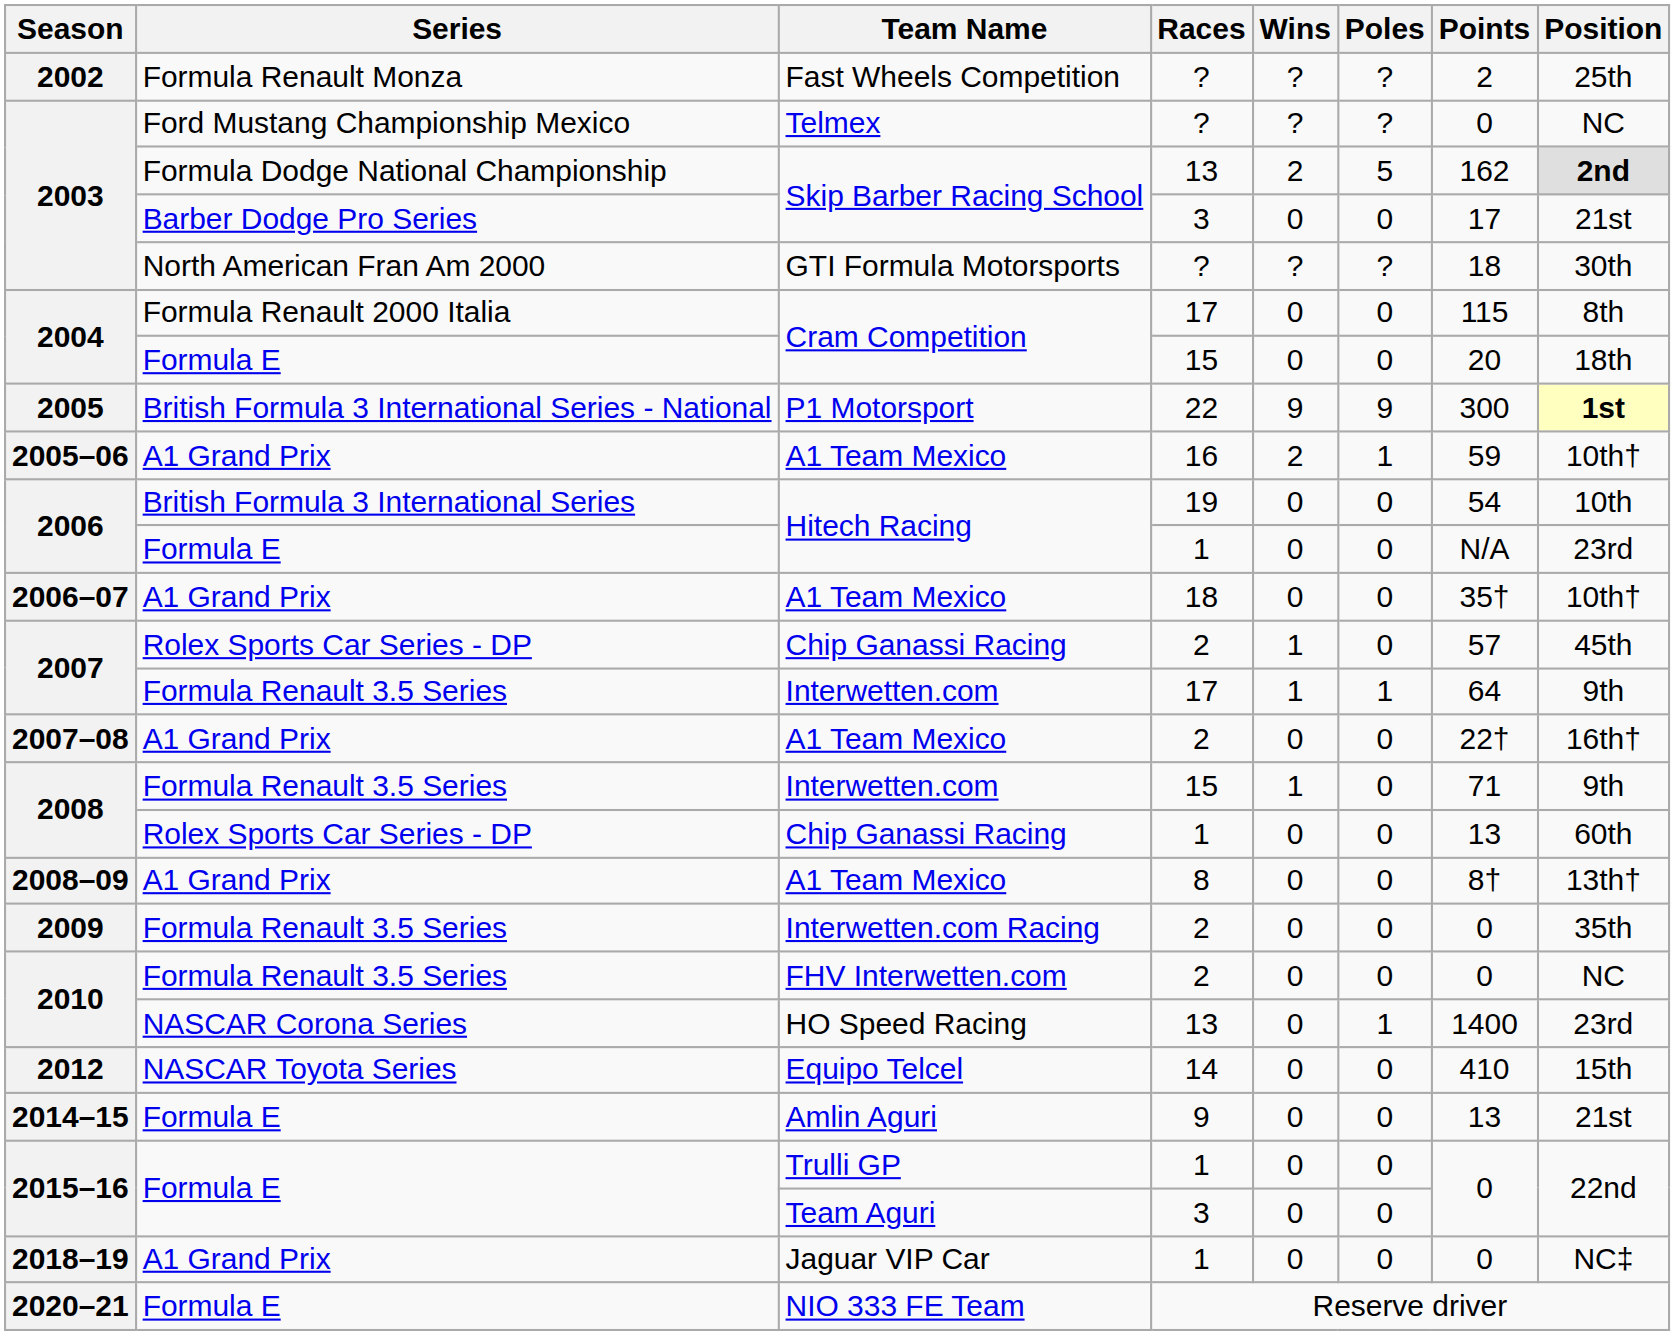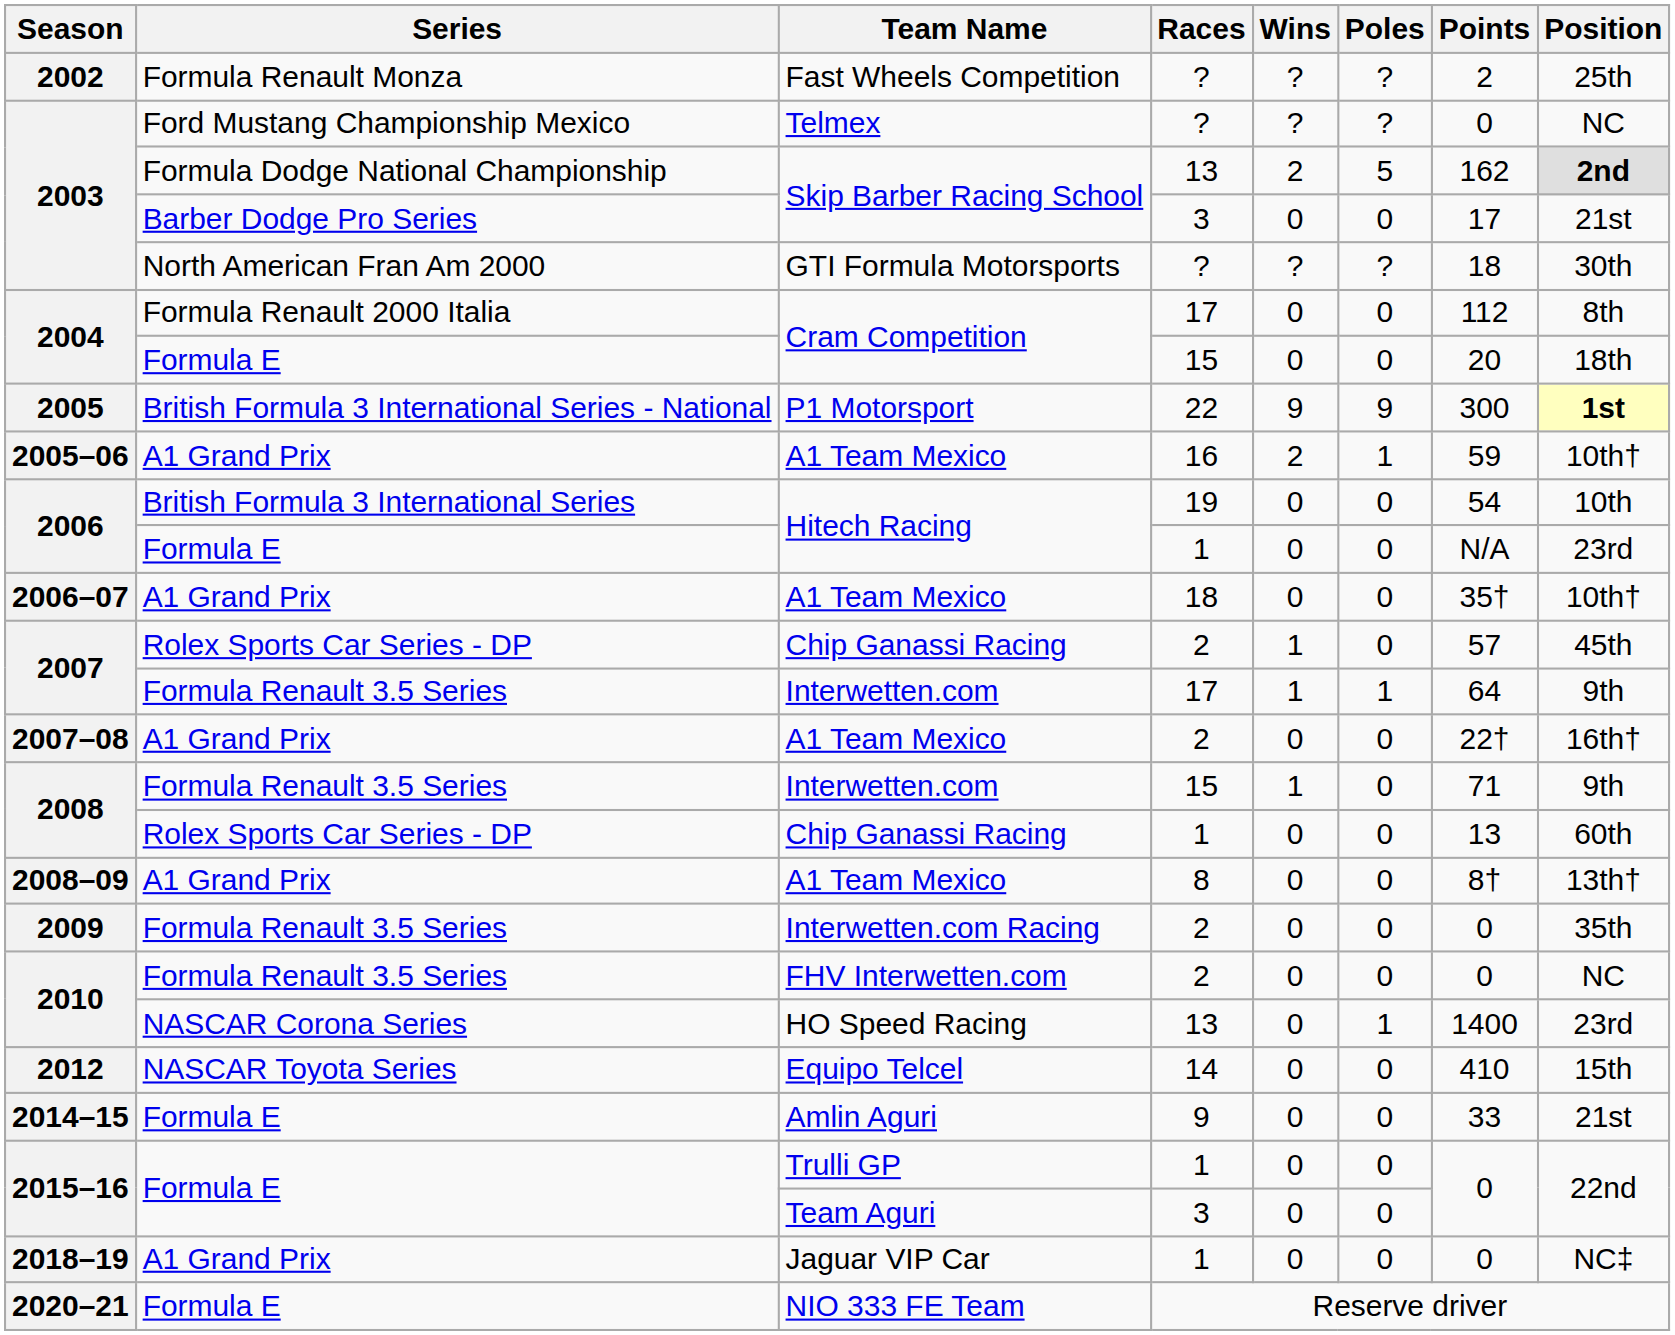Cram Competition / 17 | Points: 115 -> 112
Amlin Aguri | Points: 13 -> 33
